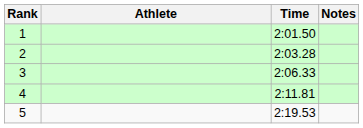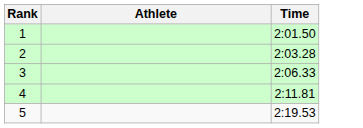- column: Notes
